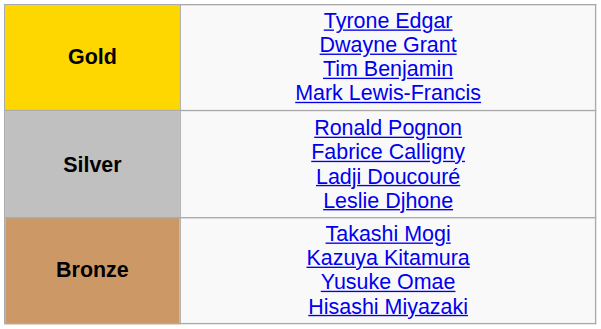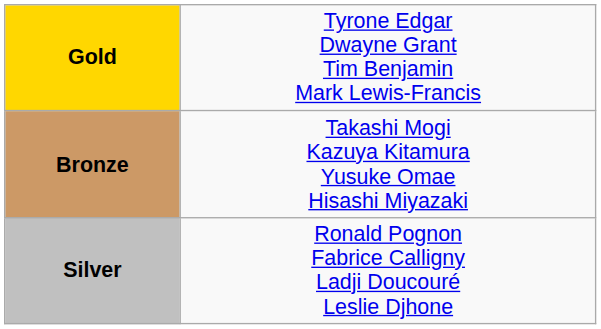rows swapped: Silver <-> Bronze
